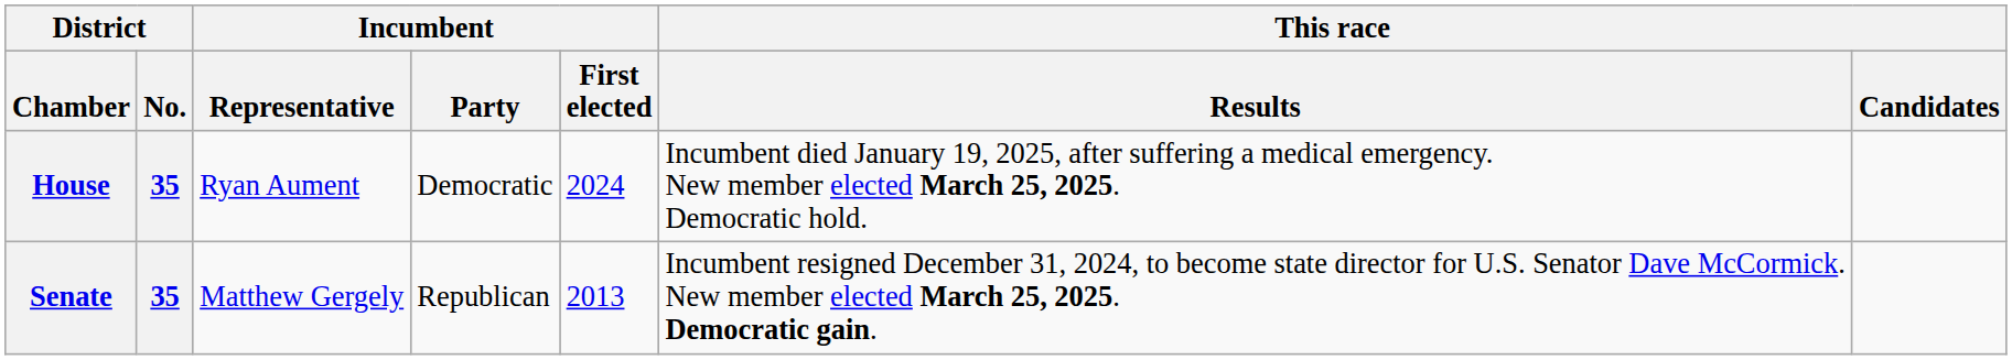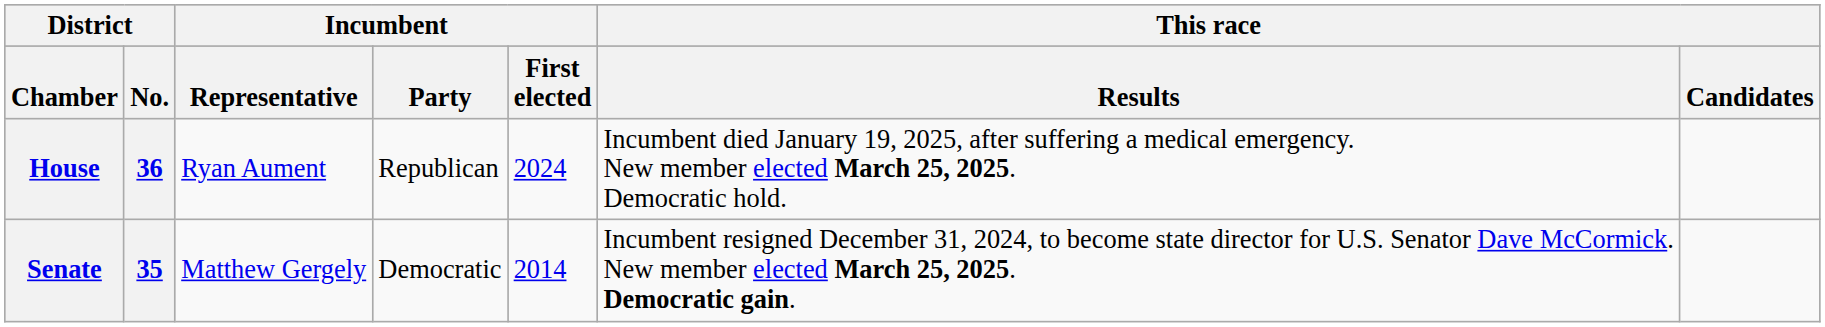House | District / No.: 35 -> 36
House | Incumbent / Party: Democratic -> Republican
Senate | Incumbent / Party: Republican -> Democratic
Senate | Incumbent / First elected: 2013 -> 2014
